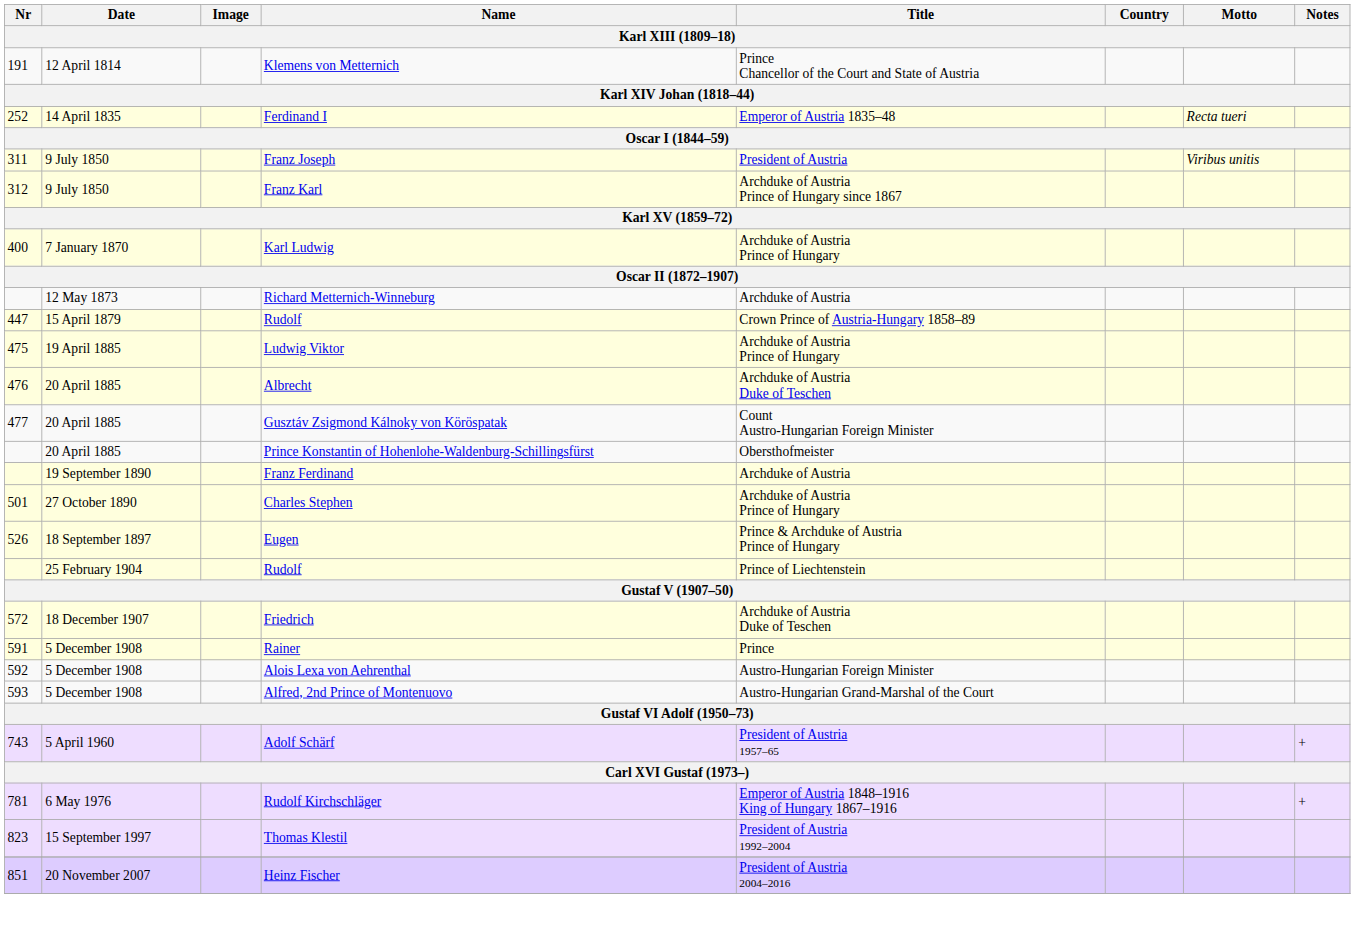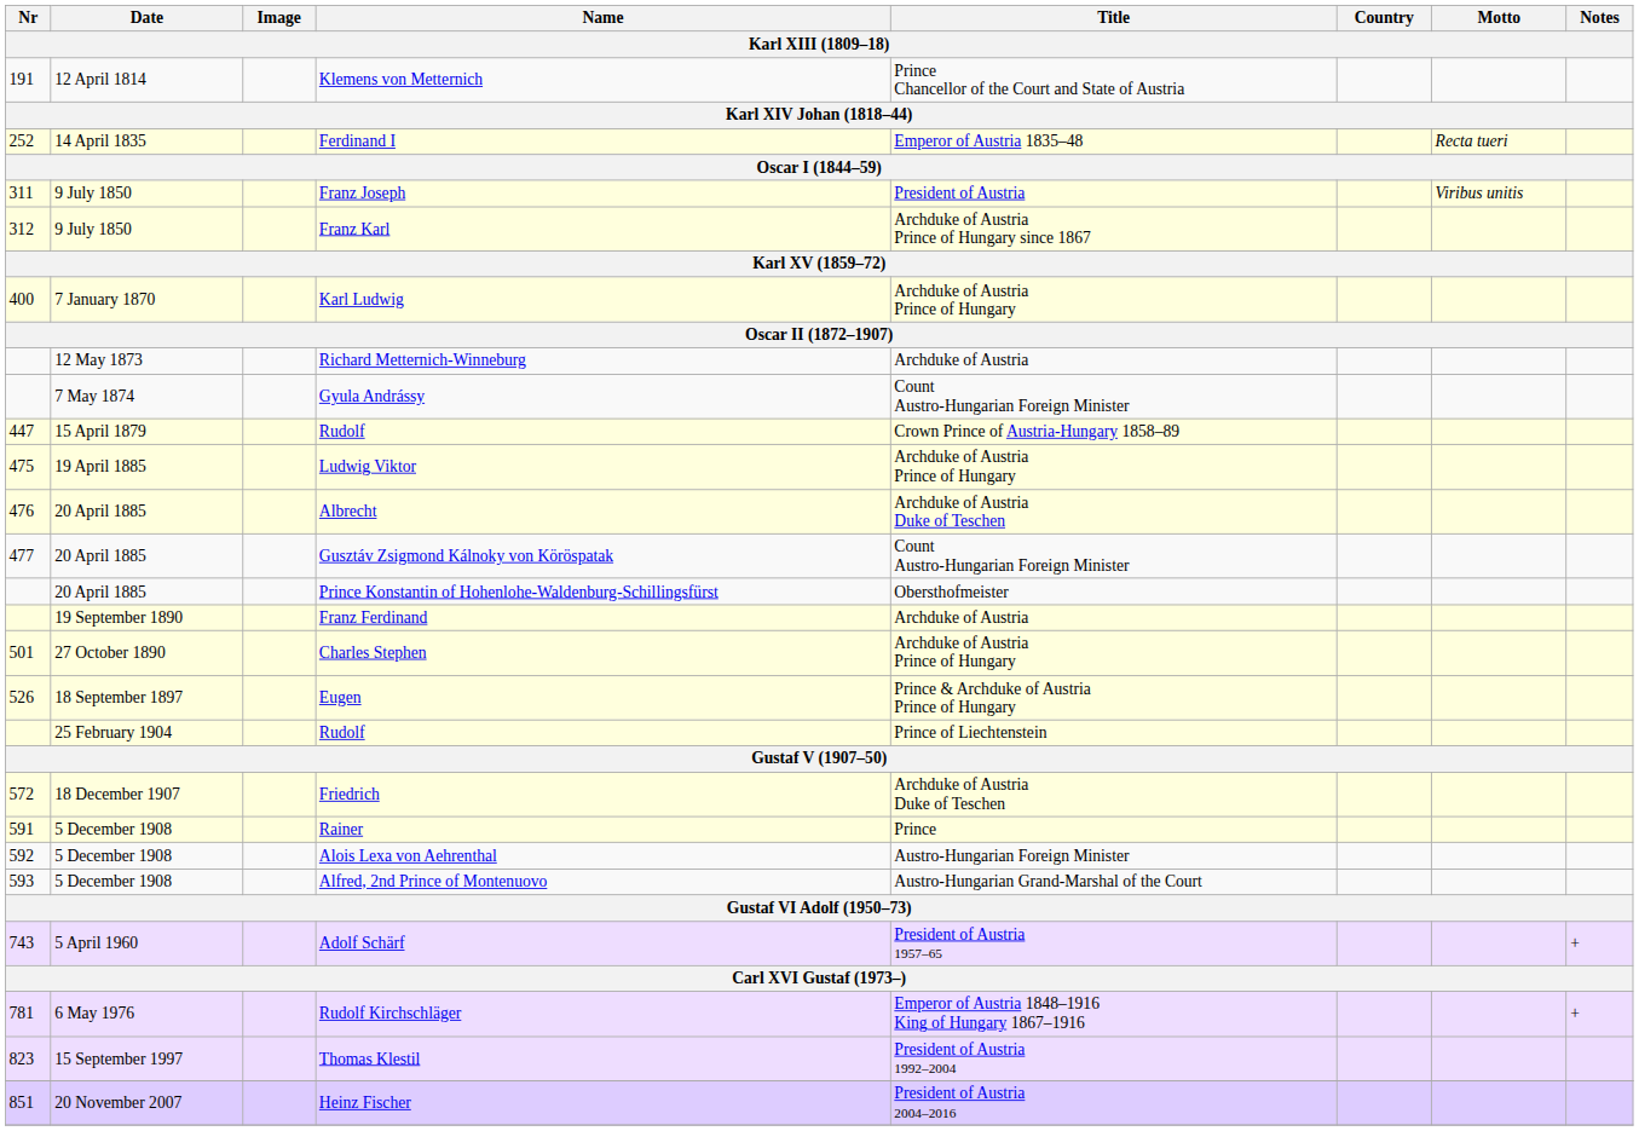+ row: 7 May 1874 | Gyula Andrássy | Count Austro-Hungarian Foreign Minister
